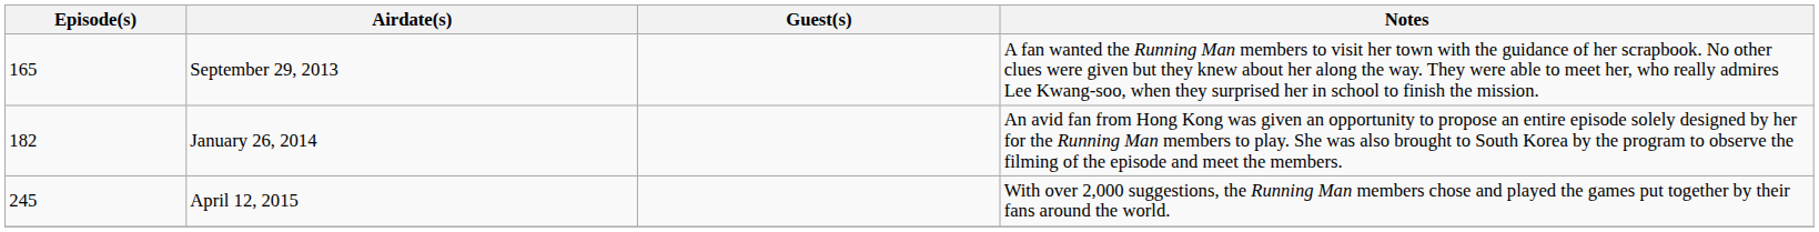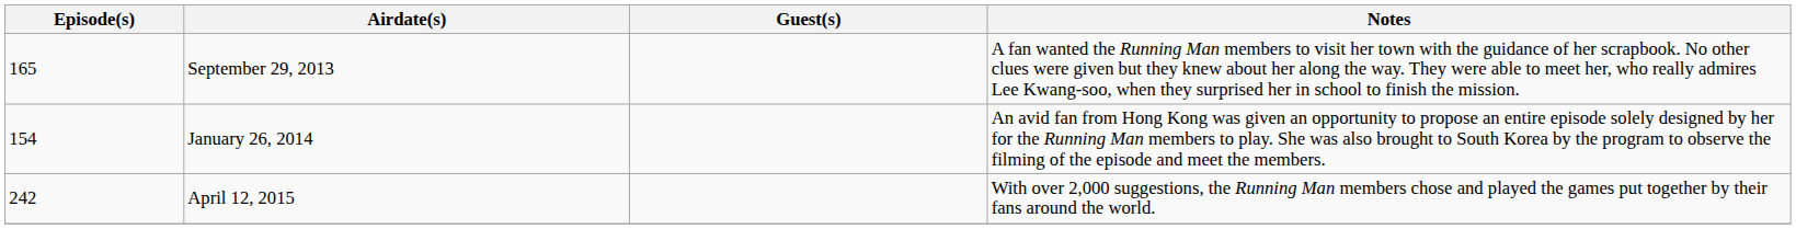January 26, 2014 | Episode(s): 182 -> 154
April 12, 2015 | Episode(s): 245 -> 242
